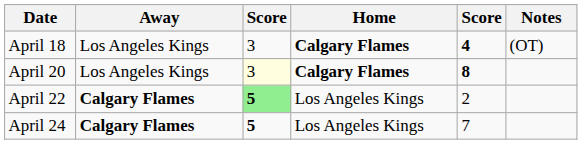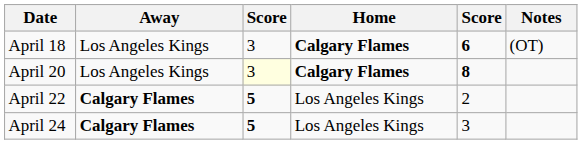April 18 | column 5: 4 -> 6
April 22 | column 3: lightgreen background -> no background
April 24 | column 5: 7 -> 3
